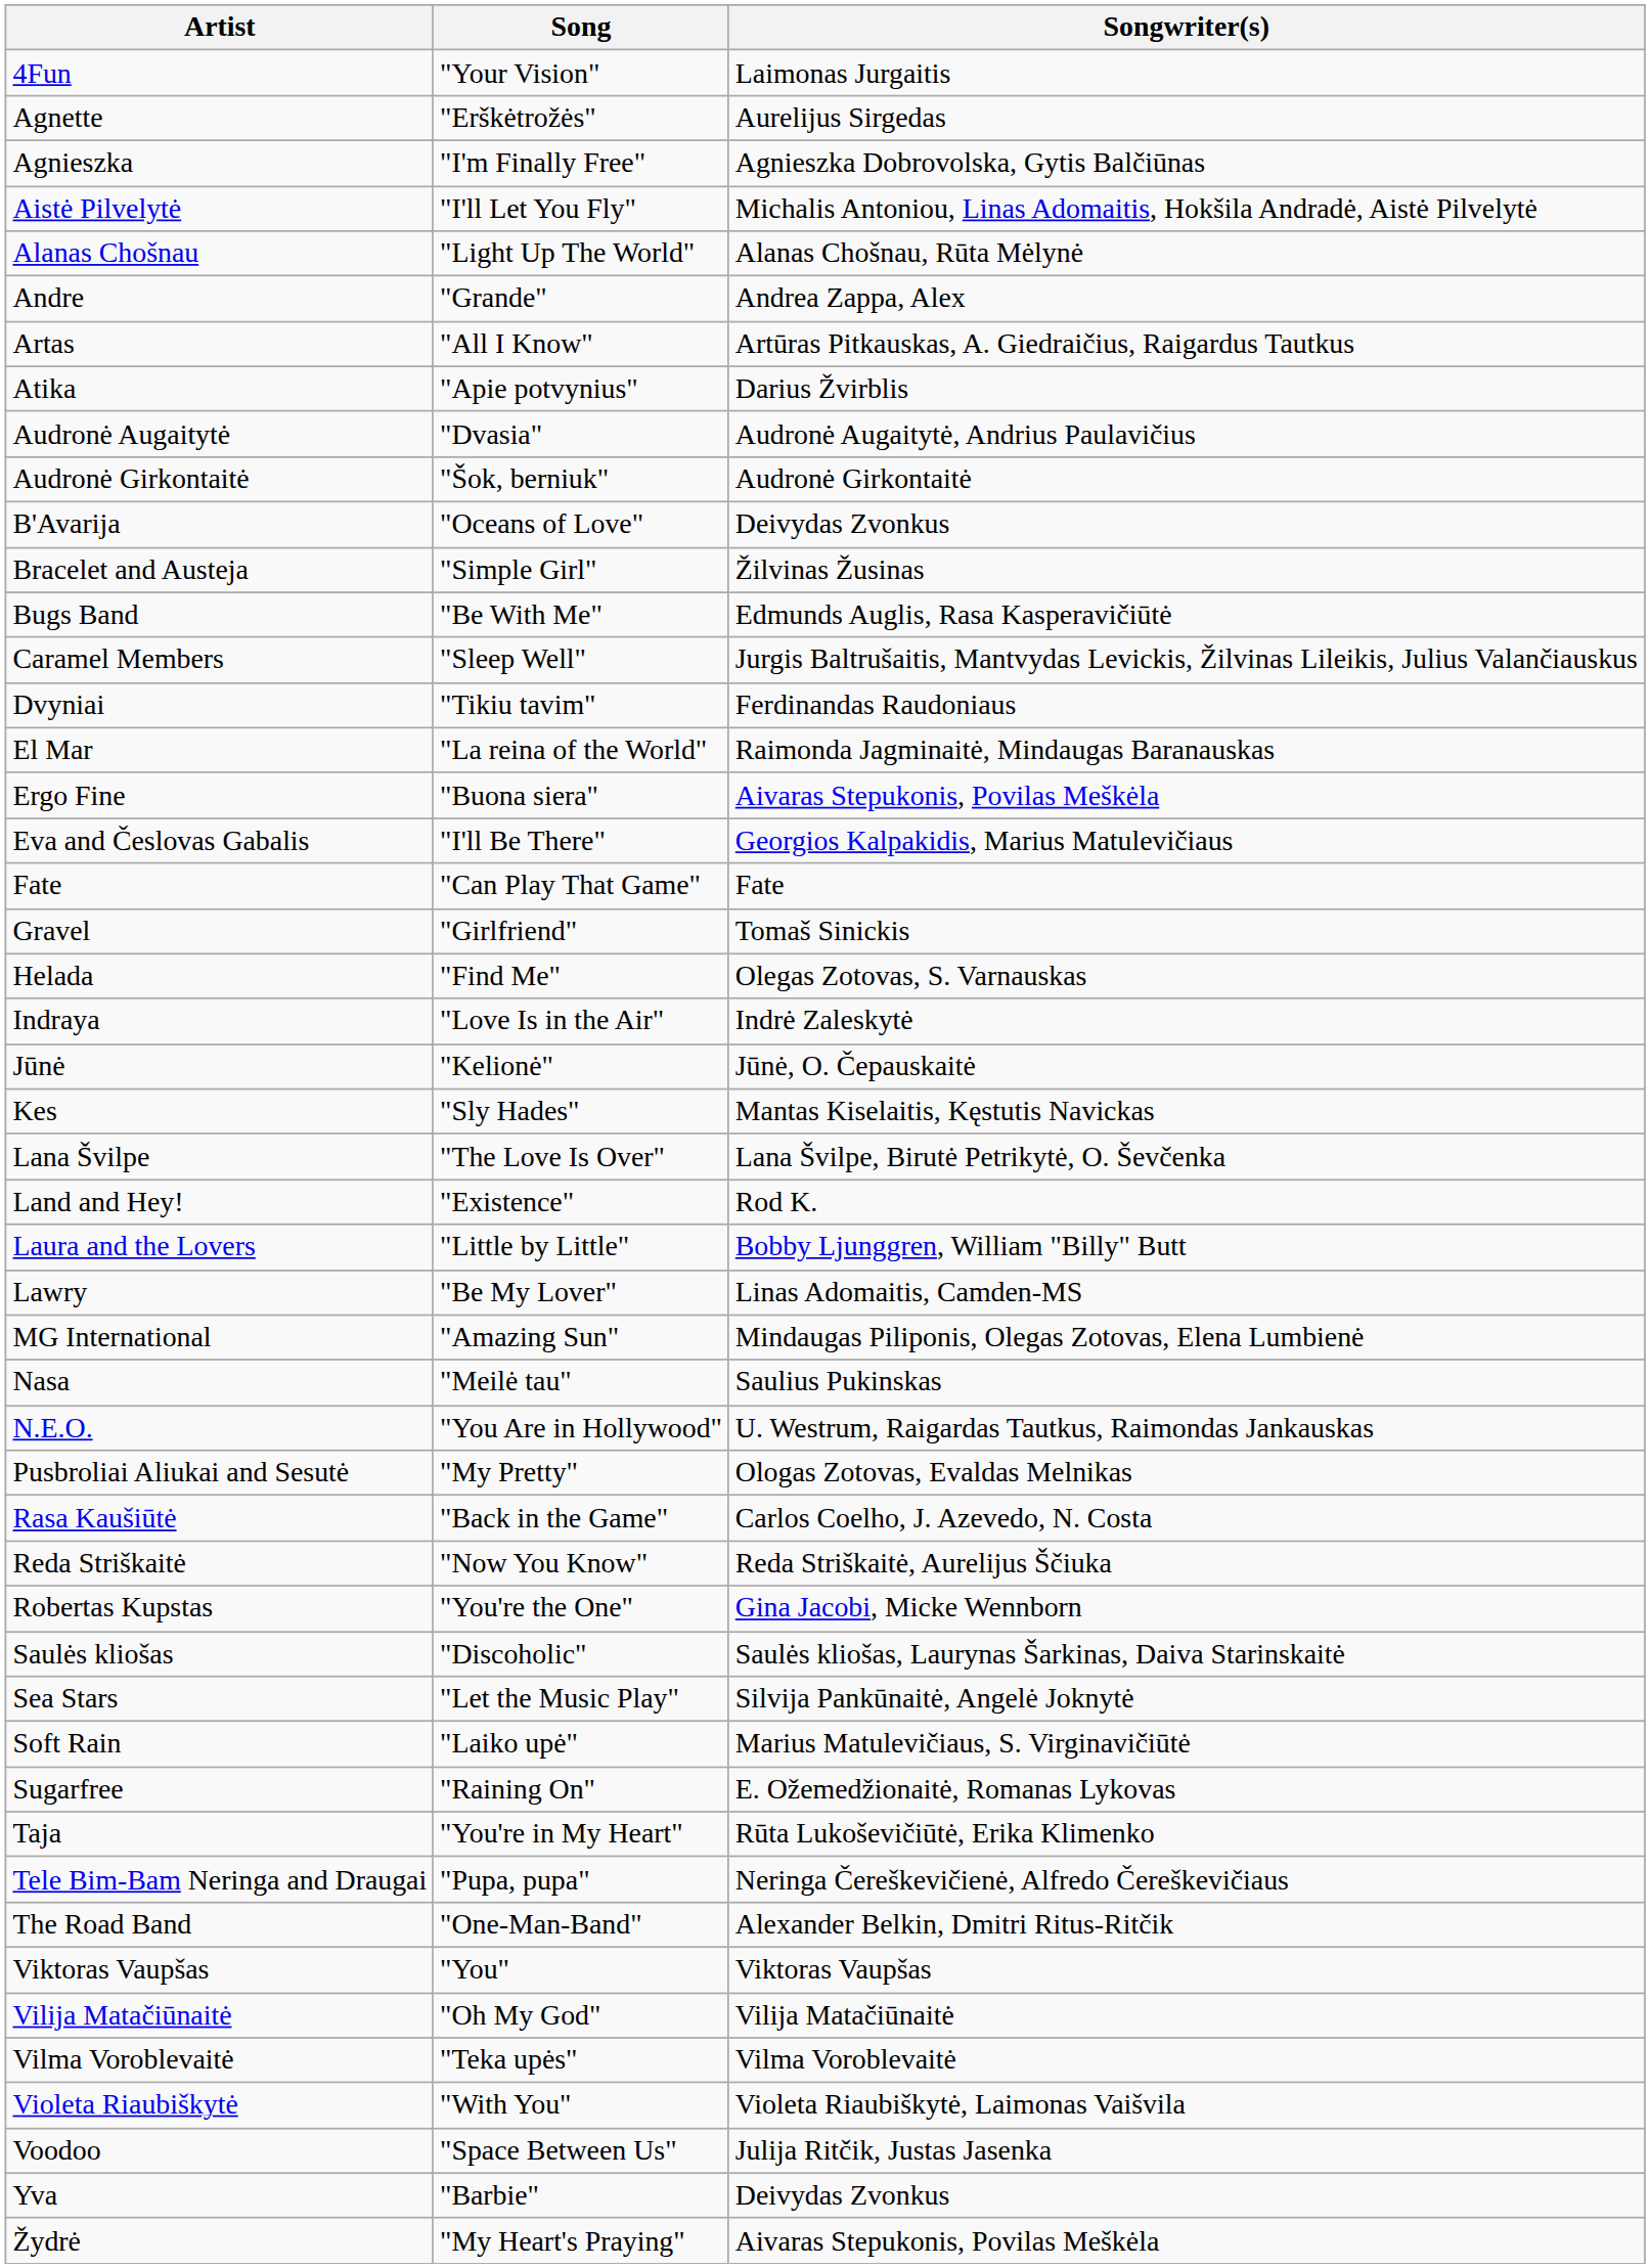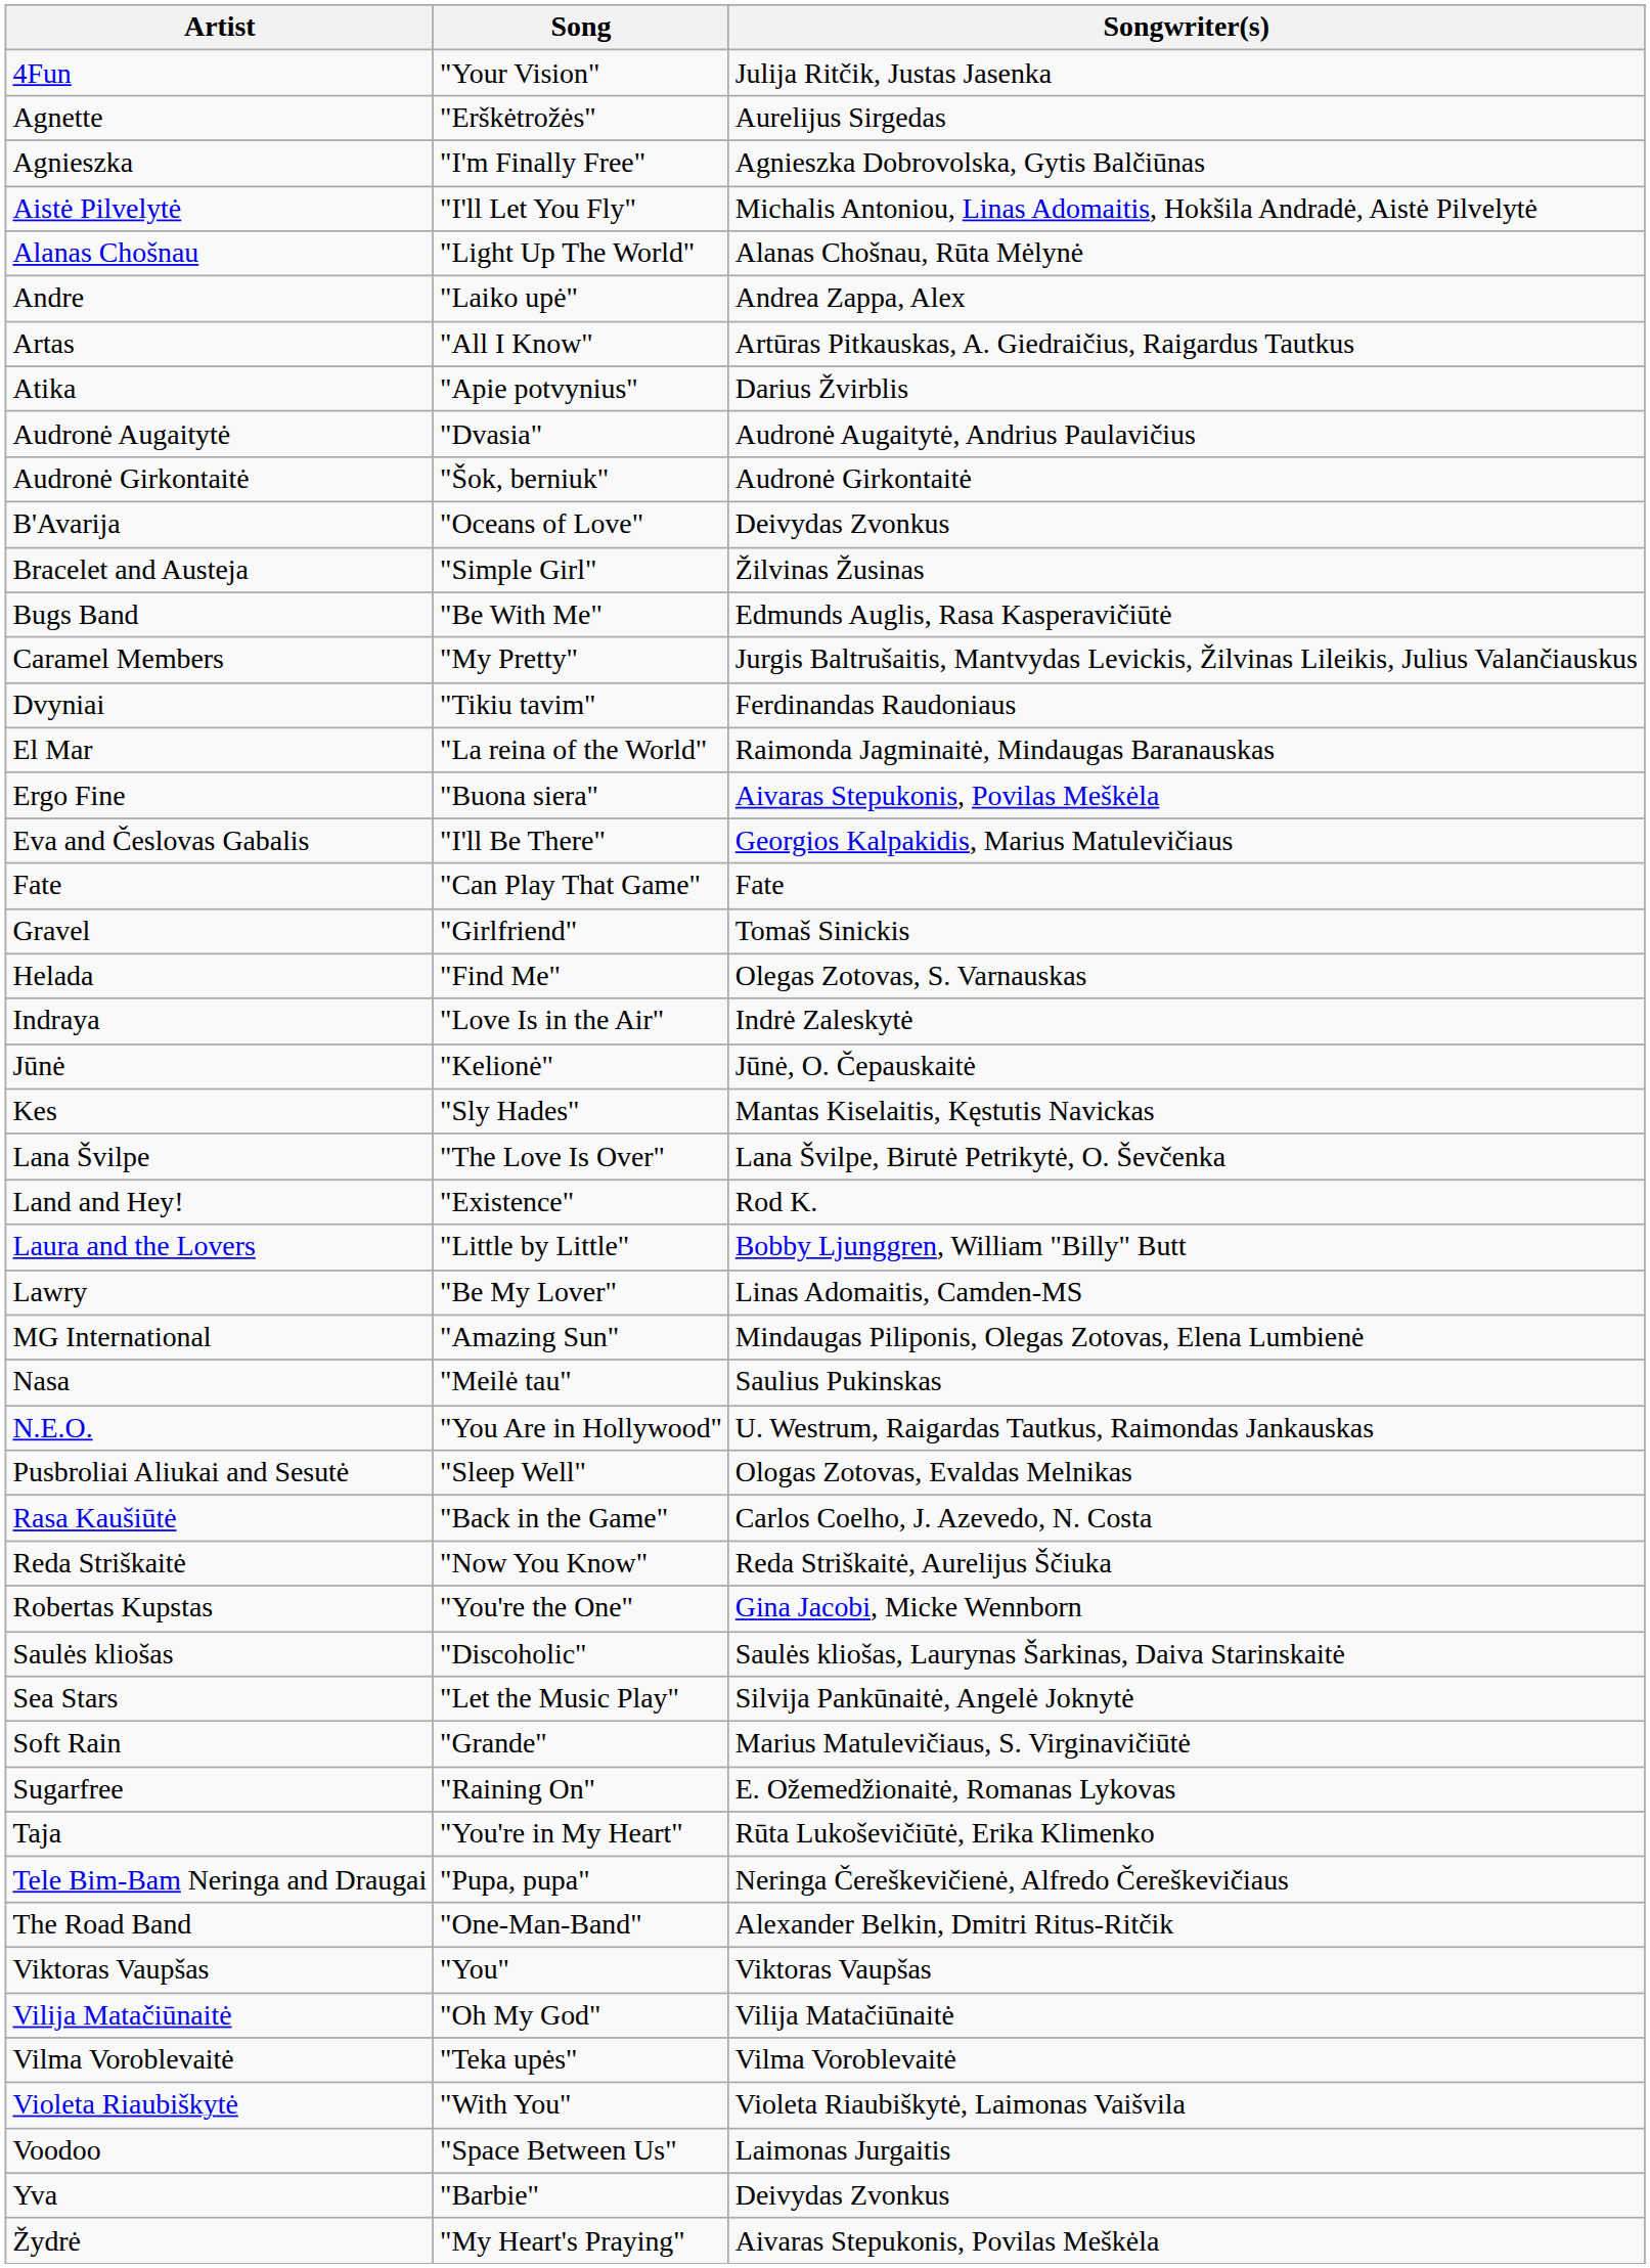4Fun | Songwriter(s): Laimonas Jurgaitis -> Julija Ritčik, Justas Jasenka
Andre | Song: "Grande" -> "Laiko upė"
Caramel Members | Song: "Sleep Well" -> "My Pretty"
Pusbroliai Aliukai and Sesutė | Song: "My Pretty" -> "Sleep Well"
Soft Rain | Song: "Laiko upė" -> "Grande"
Voodoo | Songwriter(s): Julija Ritčik, Justas Jasenka -> Laimonas Jurgaitis
